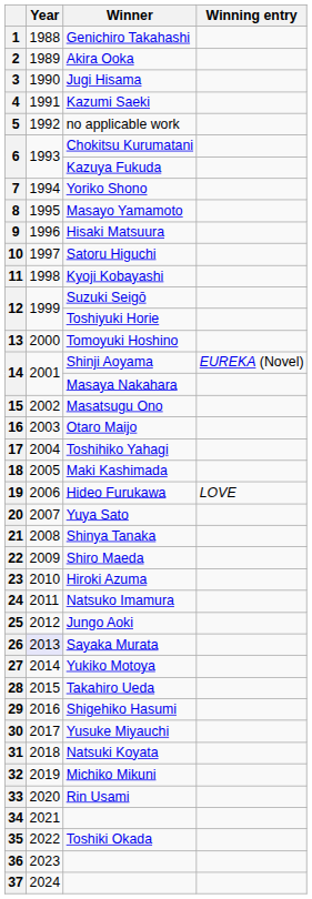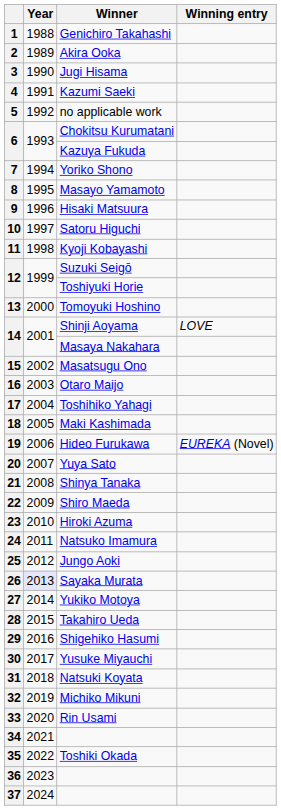14 / Shinji Aoyama | Winning entry: EUREKA (Novel) -> LOVE
19 | Winning entry: LOVE -> EUREKA (Novel)
